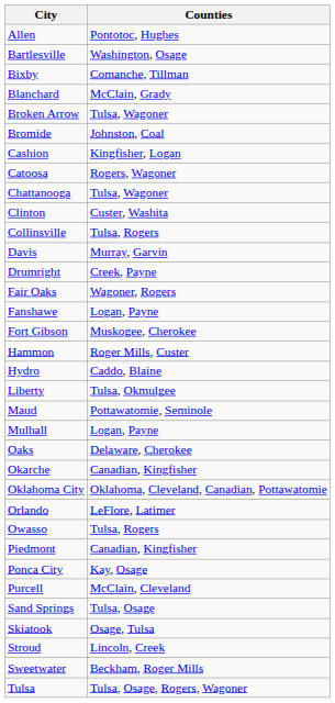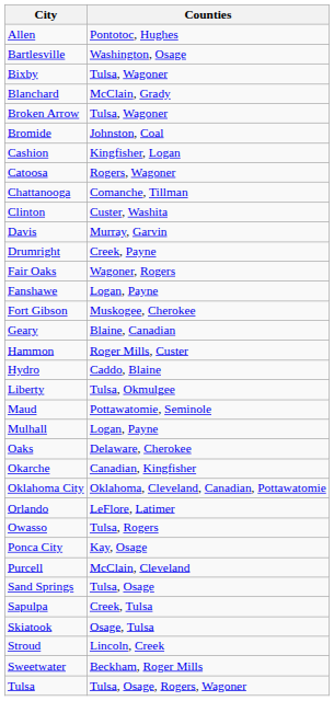Bixby | Counties: Comanche, Tillman -> Tulsa, Wagoner
Chattanooga | Counties: Tulsa, Wagoner -> Comanche, Tillman
- row: Collinsville | Tulsa, Rogers
+ row: Geary | Blaine, Canadian
- row: Piedmont | Canadian, Kingfisher
+ row: Sapulpa | Creek, Tulsa
